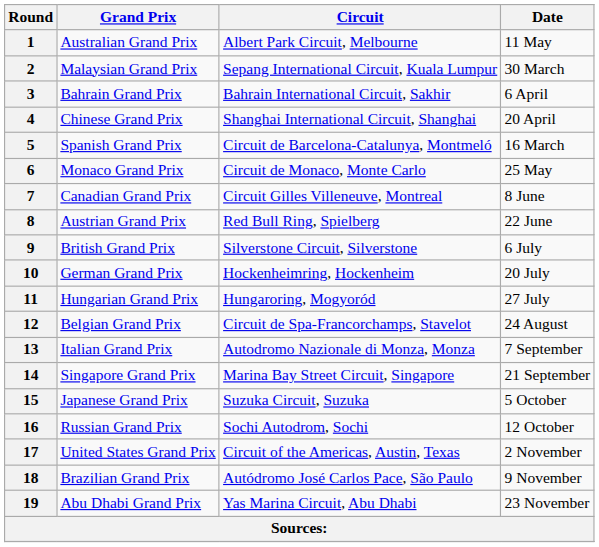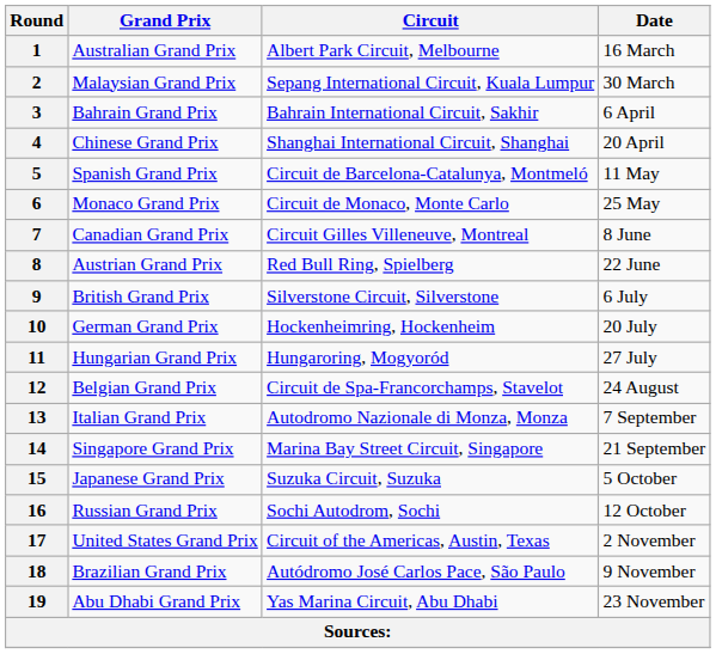1 | Date: 11 May -> 16 March
5 | Date: 16 March -> 11 May
